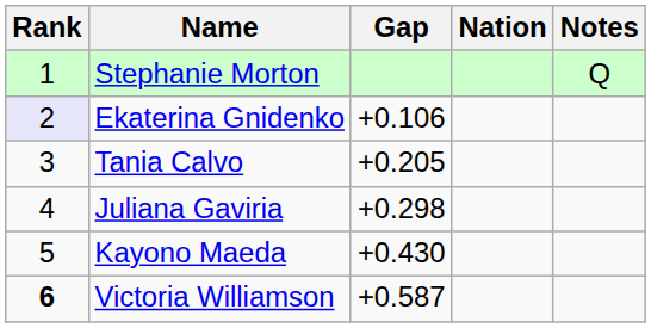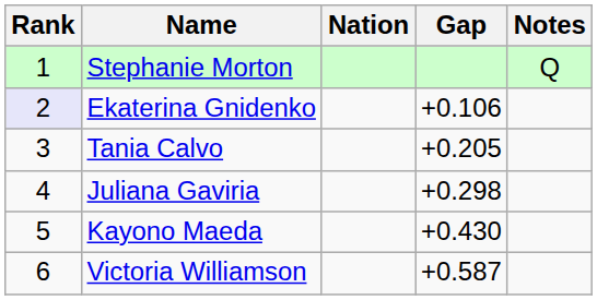columns swapped: Nation <-> Gap
Victoria Williamson | Rank: bold -> normal
